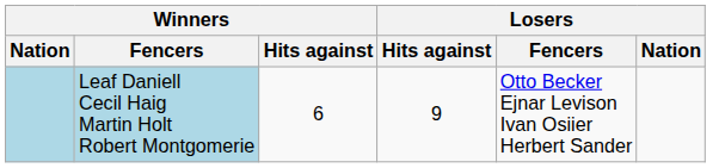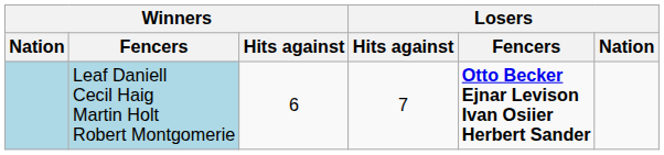Leaf Daniell Cecil Haig Martin Holt Robert Montgomerie | Losers / Hits against: 9 -> 7
Leaf Daniell Cecil Haig Martin Holt Robert Montgomerie | Losers / Fencers: normal -> bold
